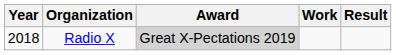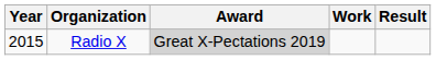Radio X | Year: 2018 -> 2015
